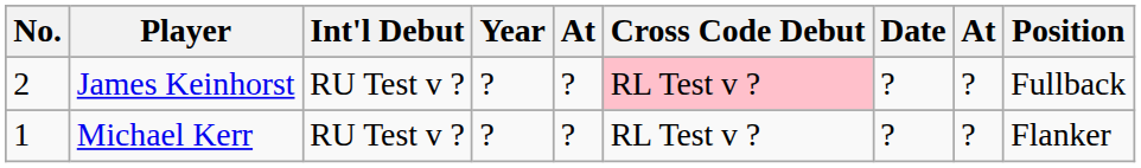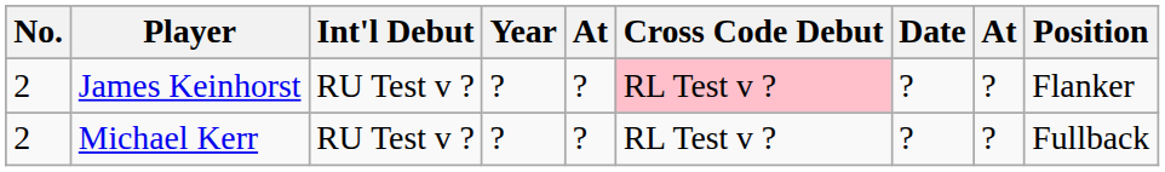James Keinhorst | Position: Fullback -> Flanker
Michael Kerr | No.: 1 -> 2
Michael Kerr | Position: Flanker -> Fullback
